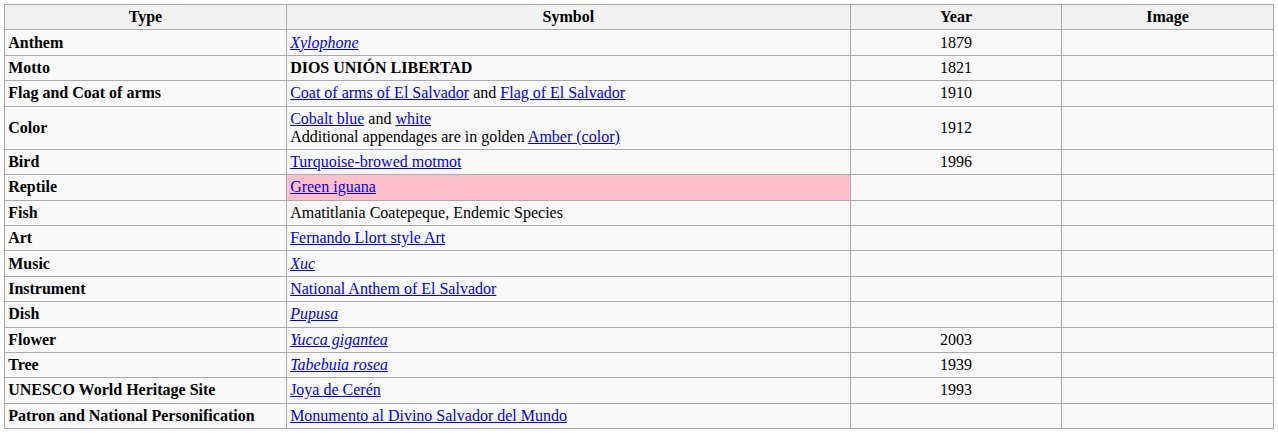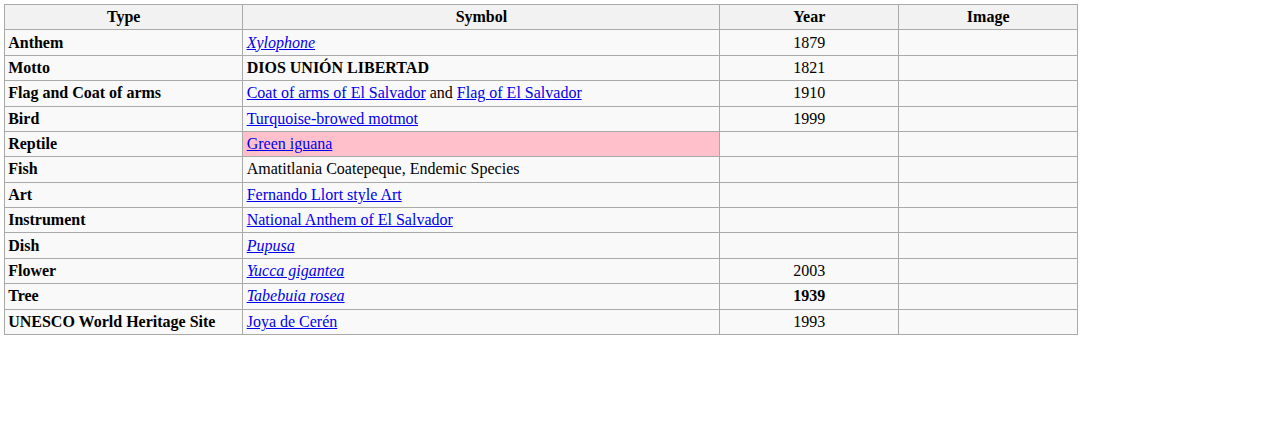- row: Color | Cobalt blue and white Additional appendages are in golden Amber (color) | 1912
Bird | Year: 1996 -> 1999
- row: Music | Xuc
Tree | Year: normal -> bold
- row: Patron and National Personification | Monumento al Divino Salvador del Mundo
